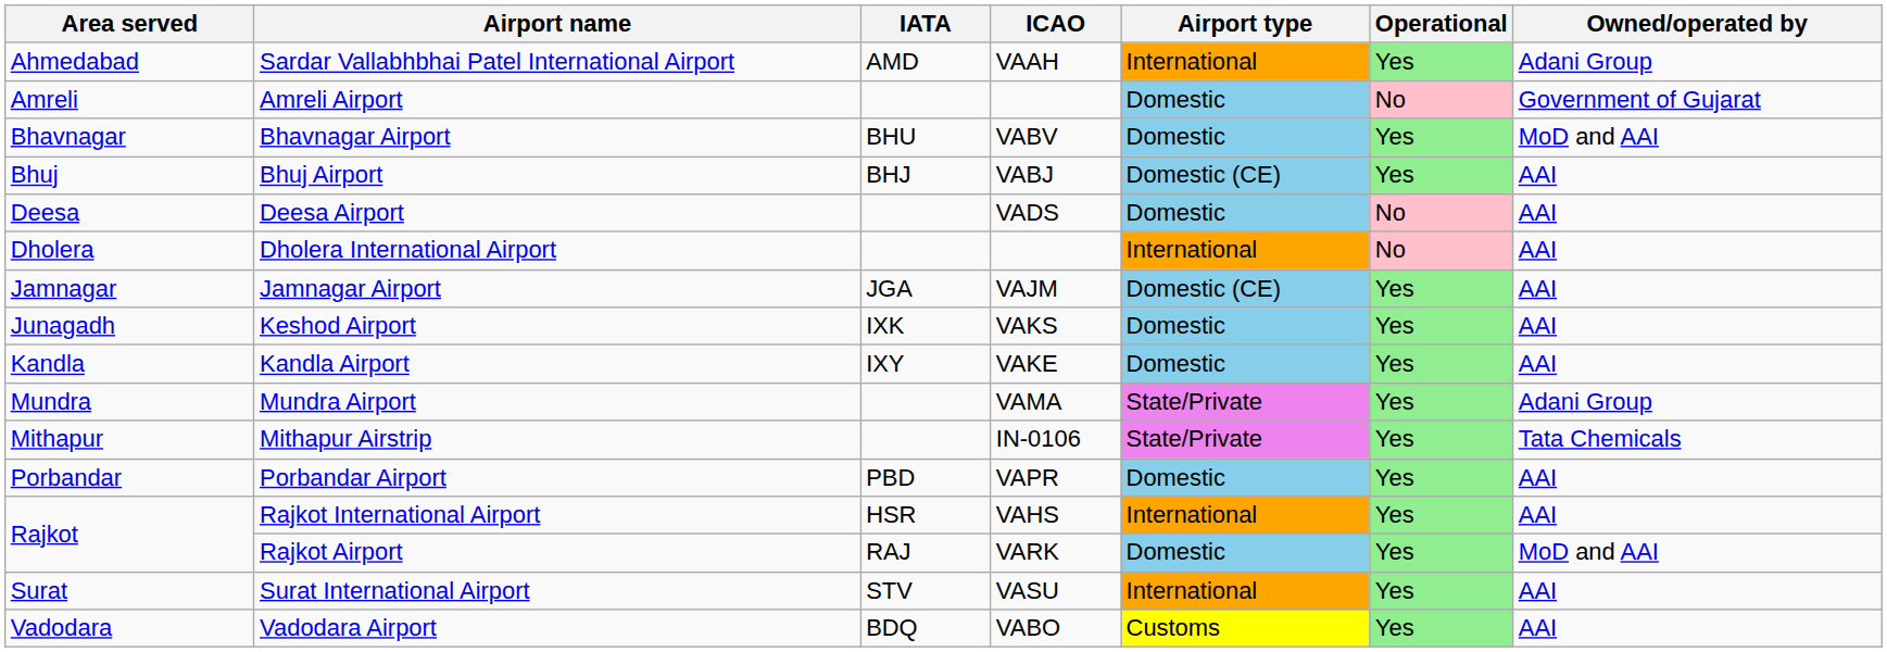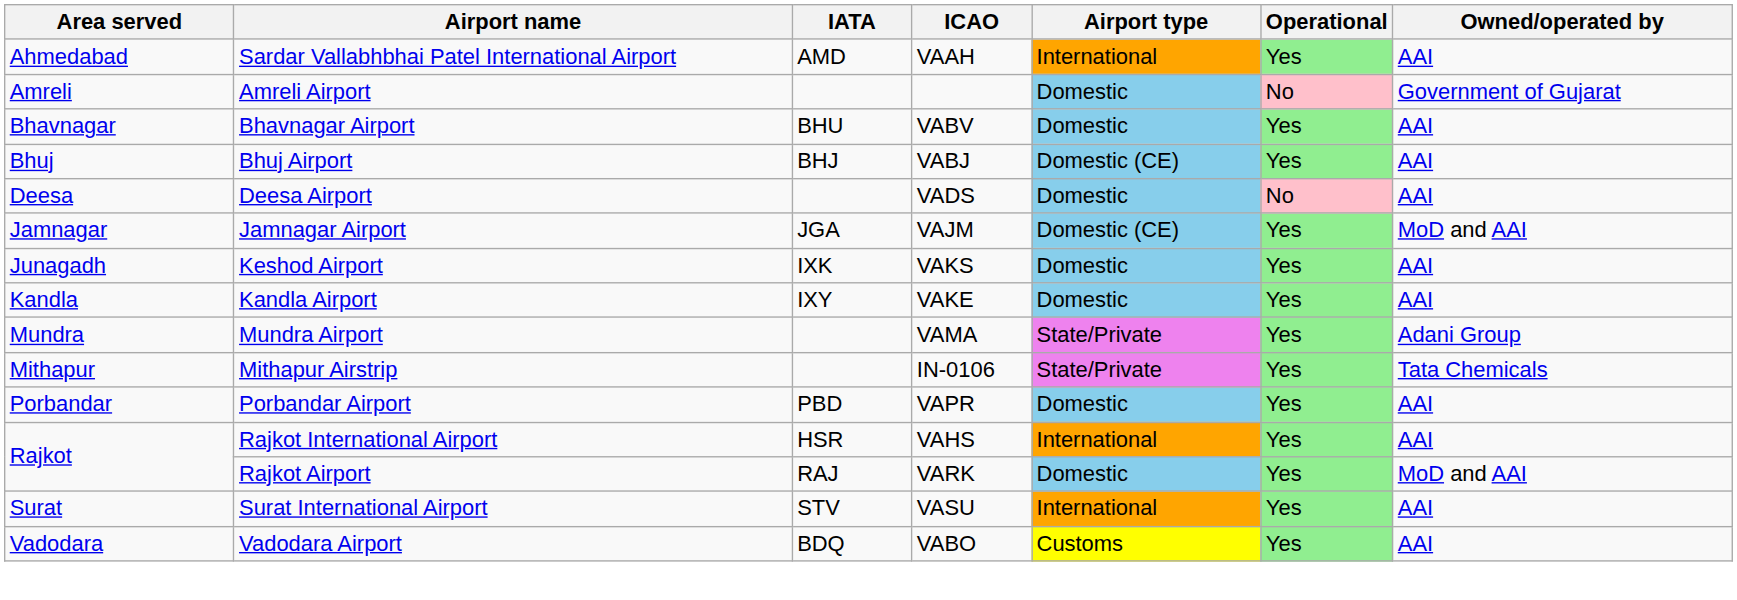Sardar Vallabhbhai Patel International Airport | Owned/operated by: Adani Group -> AAI
Bhavnagar Airport | Owned/operated by: MoD and AAI -> AAI
- row: Dholera | Dholera International Airport | International | No | AAI
Jamnagar Airport | Owned/operated by: AAI -> MoD and AAI
